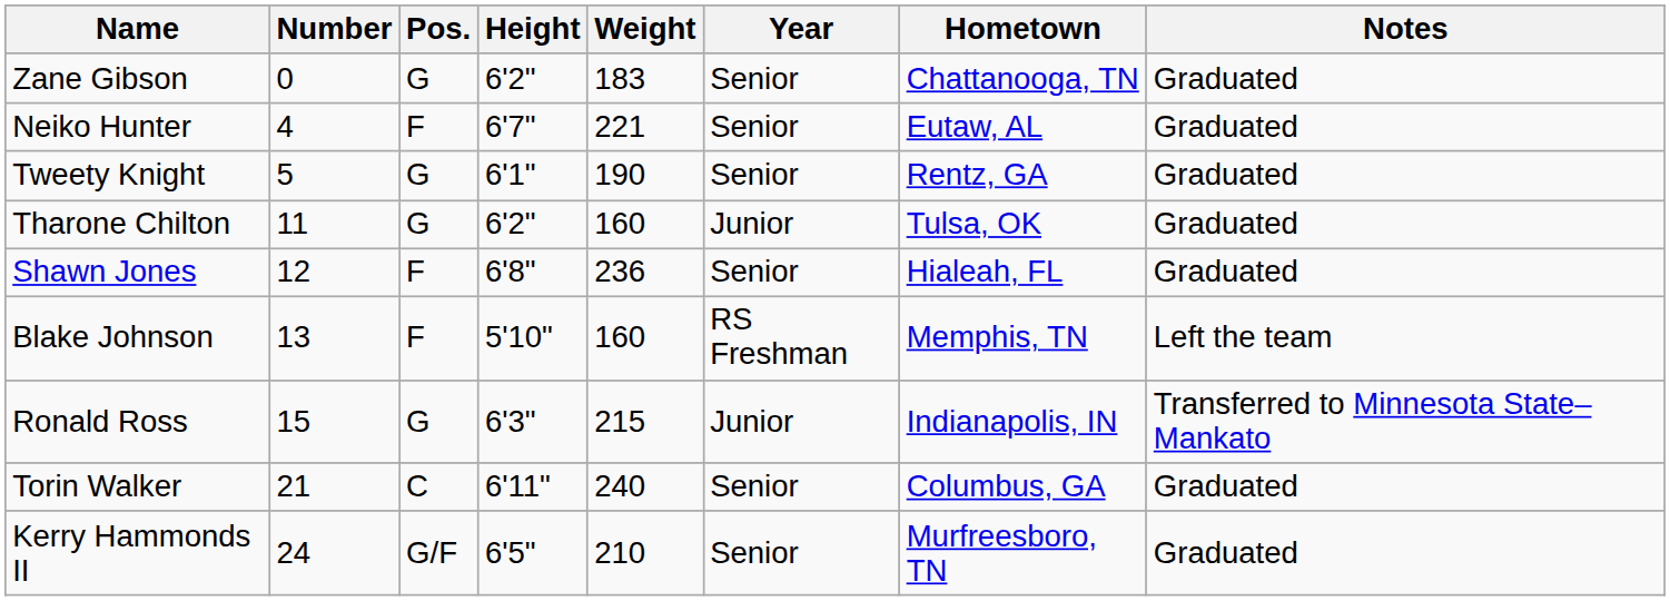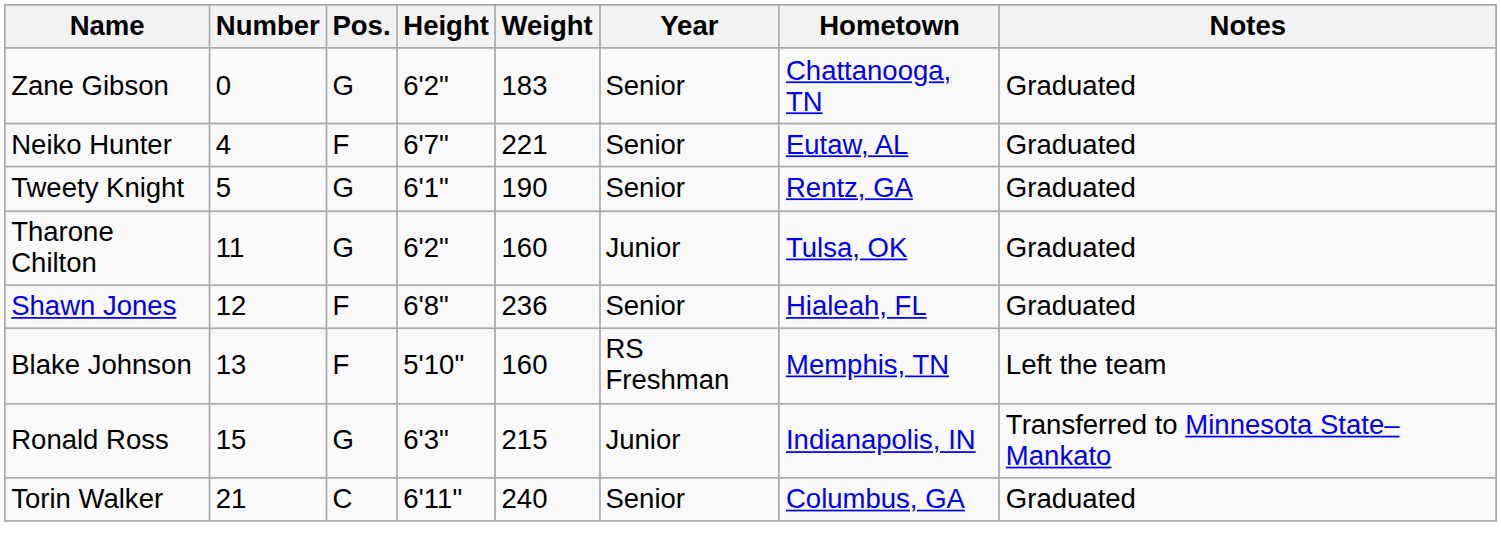- row: Kerry Hammonds II | 24 | G/F | 6'5" | 210 | Senior | Murfreesboro, TN | Graduated
